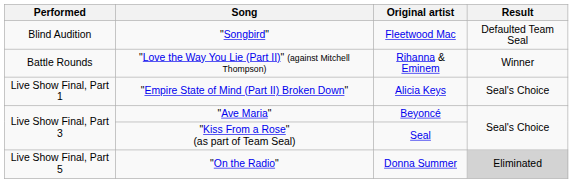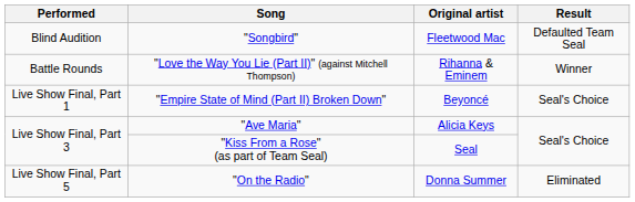"Empire State of Mind (Part II) Broken Down" | Original artist: Alicia Keys -> Beyoncé
"Ave Maria" | Original artist: Beyoncé -> Alicia Keys
"On the Radio" | Result: lightgrey background -> no background
